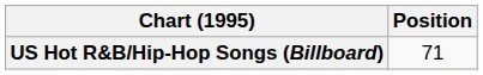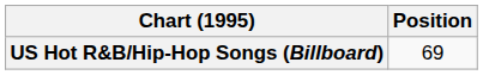US Hot R&B/Hip-Hop Songs (Billboard) | Position: 71 -> 69
